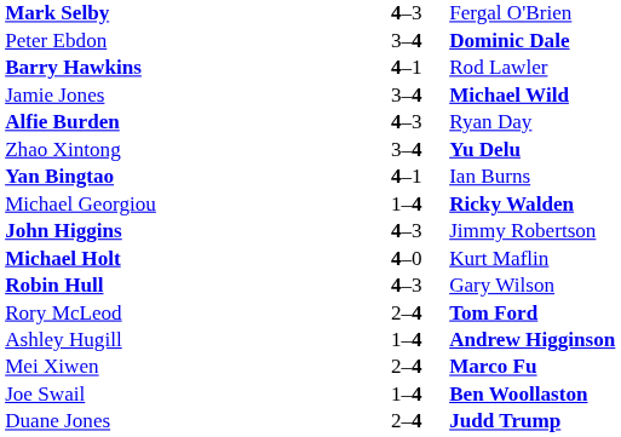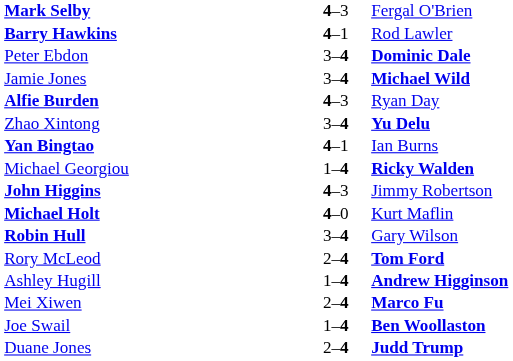rows swapped: Peter Ebdon <-> Barry Hawkins
Robin Hull | column 2: 4–3 -> 3–4
